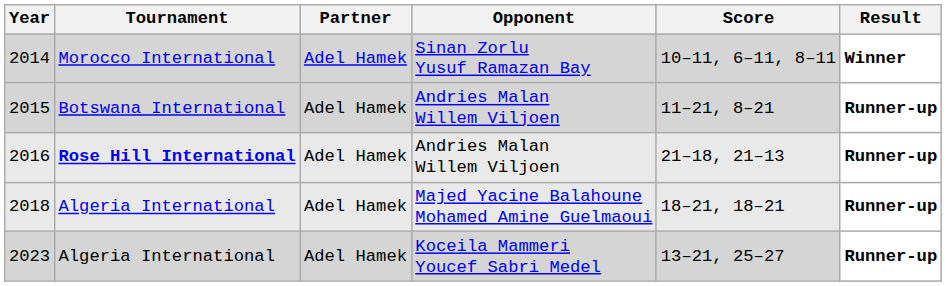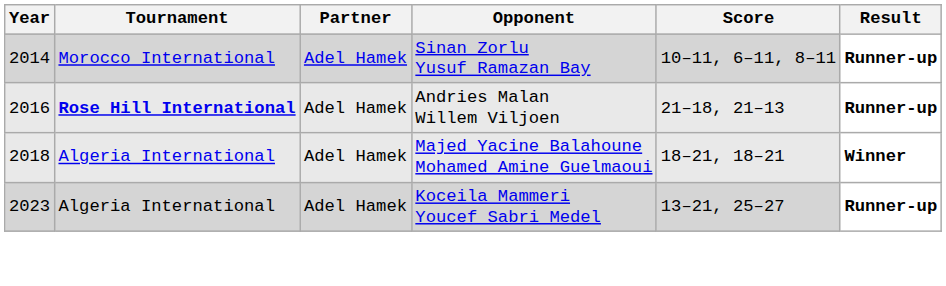2014 | Result: Winner -> Runner-up
- row: 2015 | Botswana International | Adel Hamek | Andries Malan Willem Viljoen | 11–21, 8–21 | Runner-up
2018 | Result: Runner-up -> Winner
